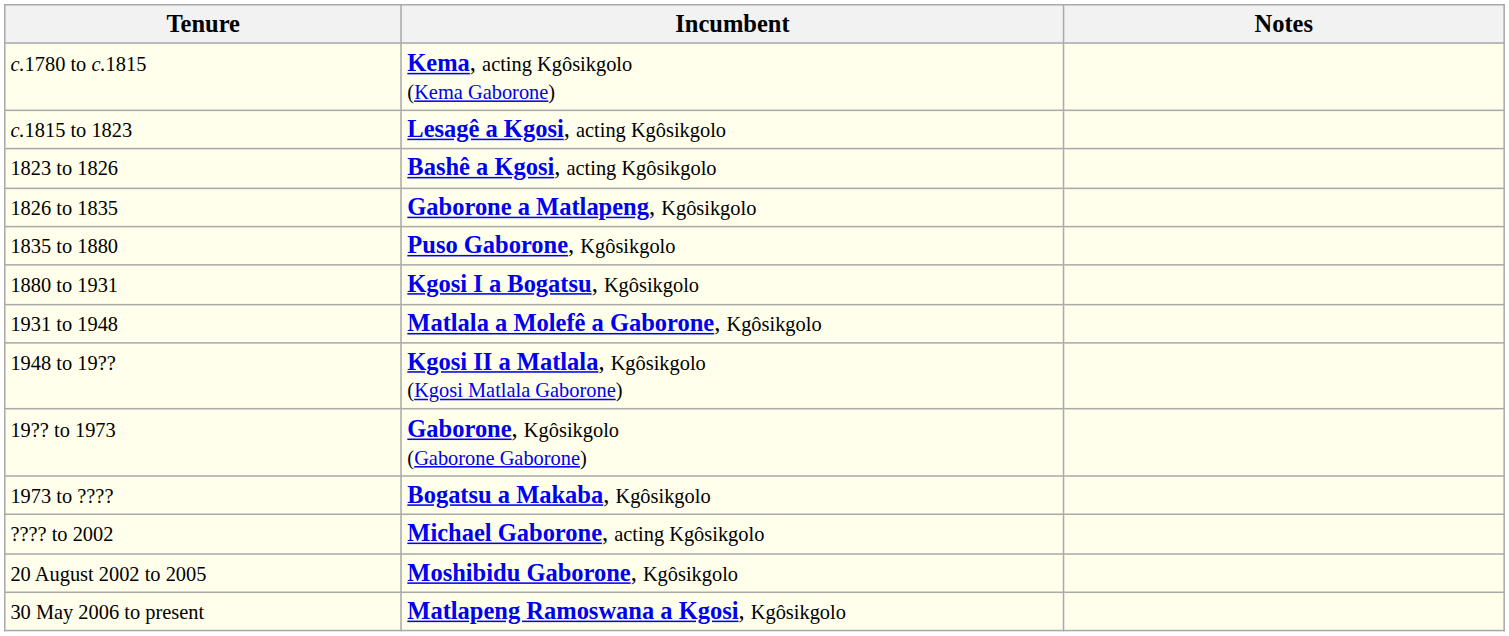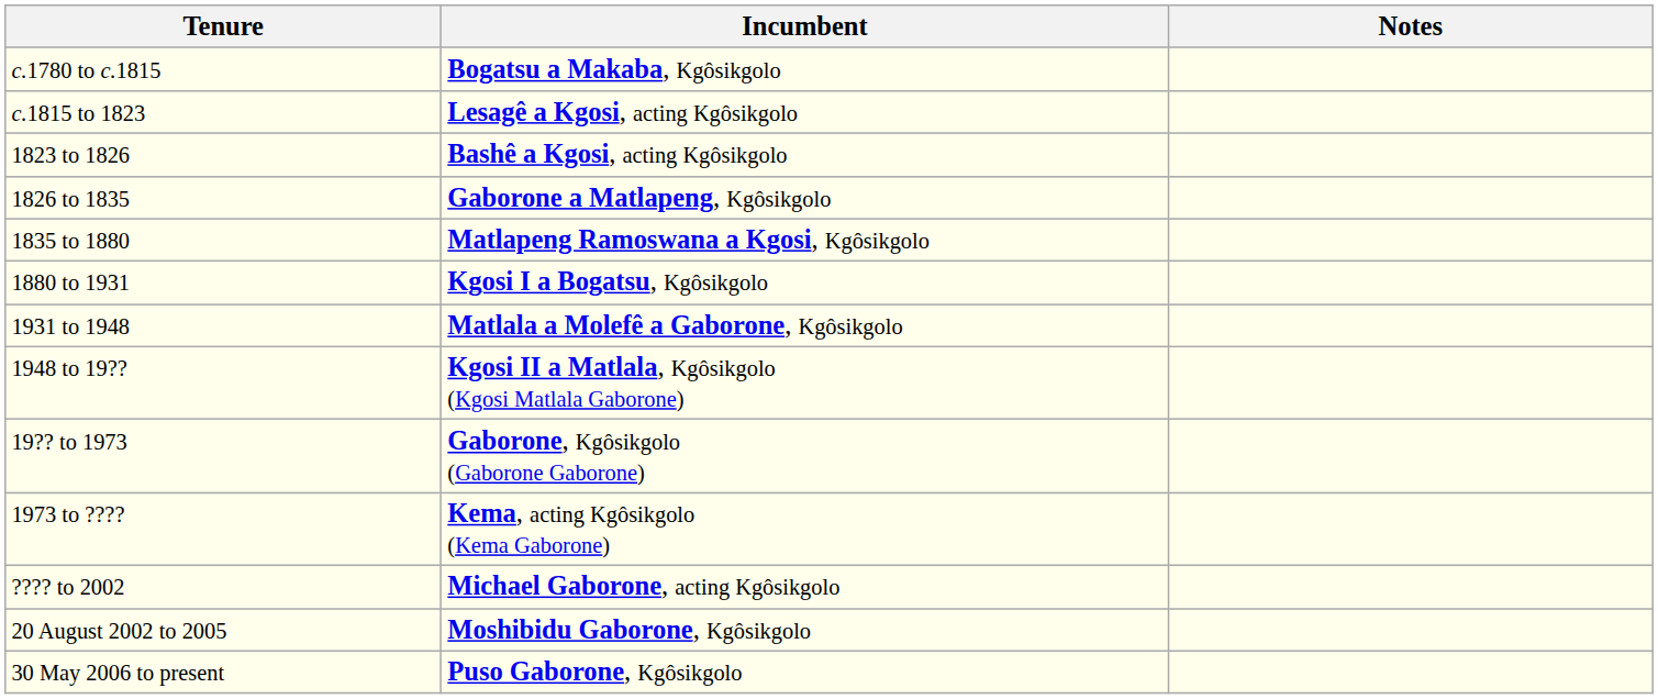c.1780 to c.1815 | Incumbent: Kema, acting Kgôsikgolo (Kema Gaborone) -> Bogatsu a Makaba, Kgôsikgolo
1835 to 1880 | Incumbent: Puso Gaborone, Kgôsikgolo -> Matlapeng Ramoswana a Kgosi, Kgôsikgolo
1973 to ???? | Incumbent: Bogatsu a Makaba, Kgôsikgolo -> Kema, acting Kgôsikgolo (Kema Gaborone)
30 May 2006 to present | Incumbent: Matlapeng Ramoswana a Kgosi, Kgôsikgolo -> Puso Gaborone, Kgôsikgolo
